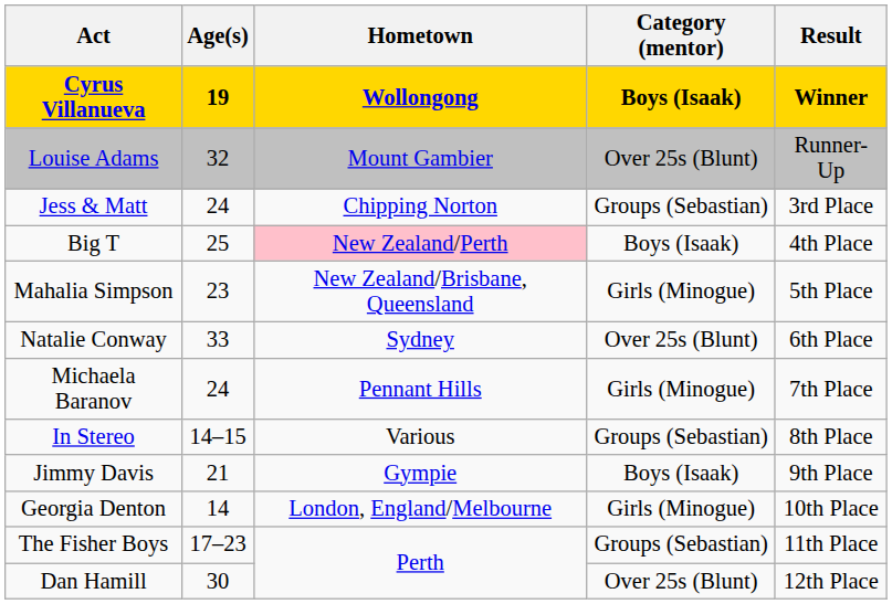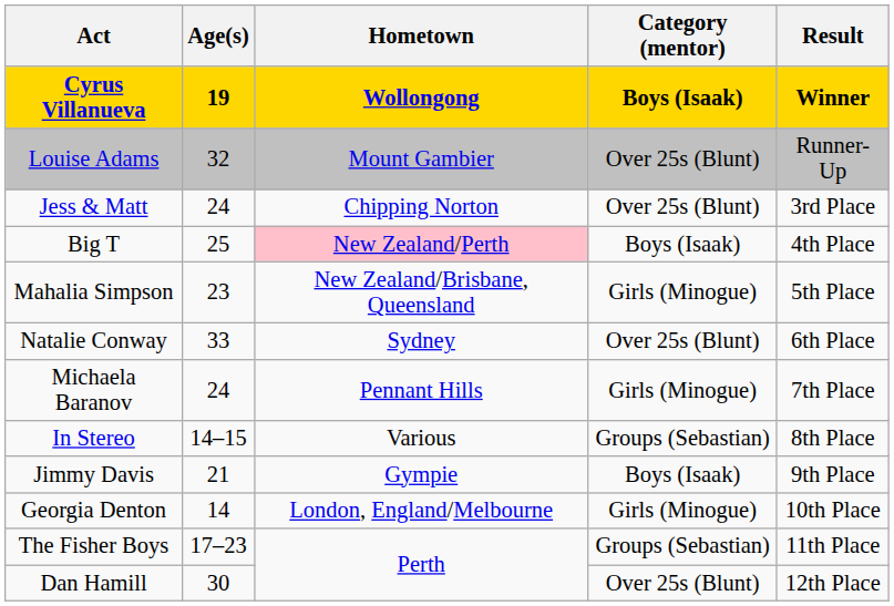Jess & Matt | Category (mentor): Groups (Sebastian) -> Over 25s (Blunt)
